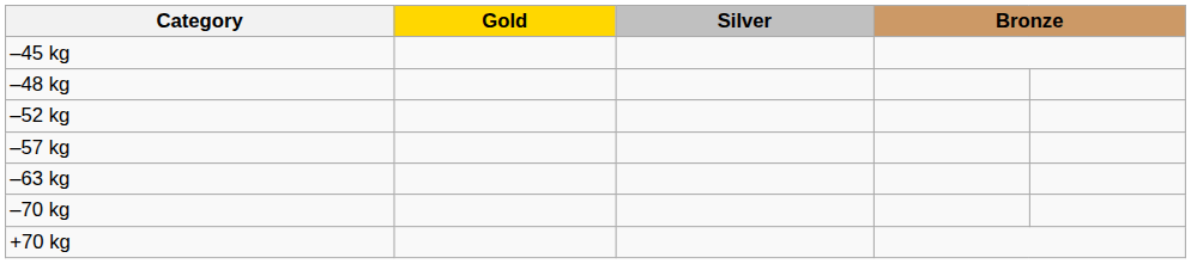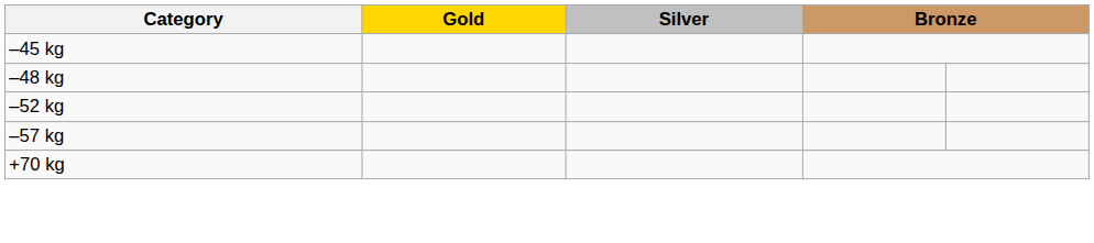- row: –63 kg
- row: –70 kg
